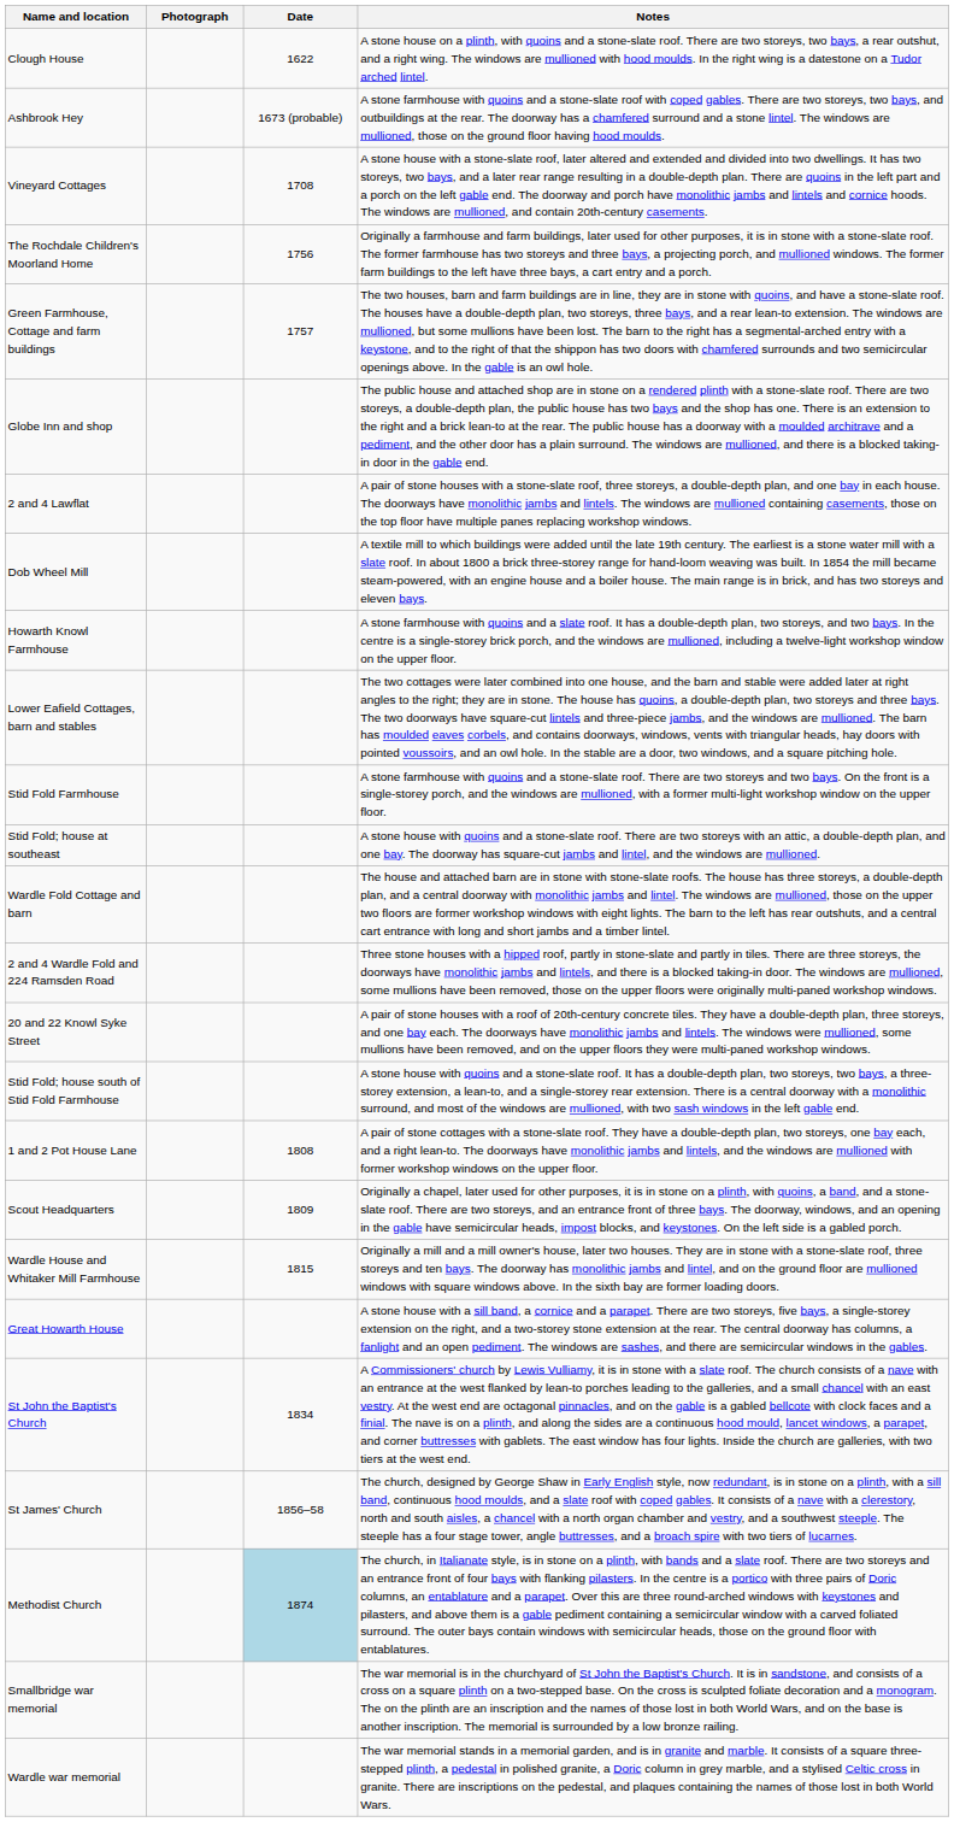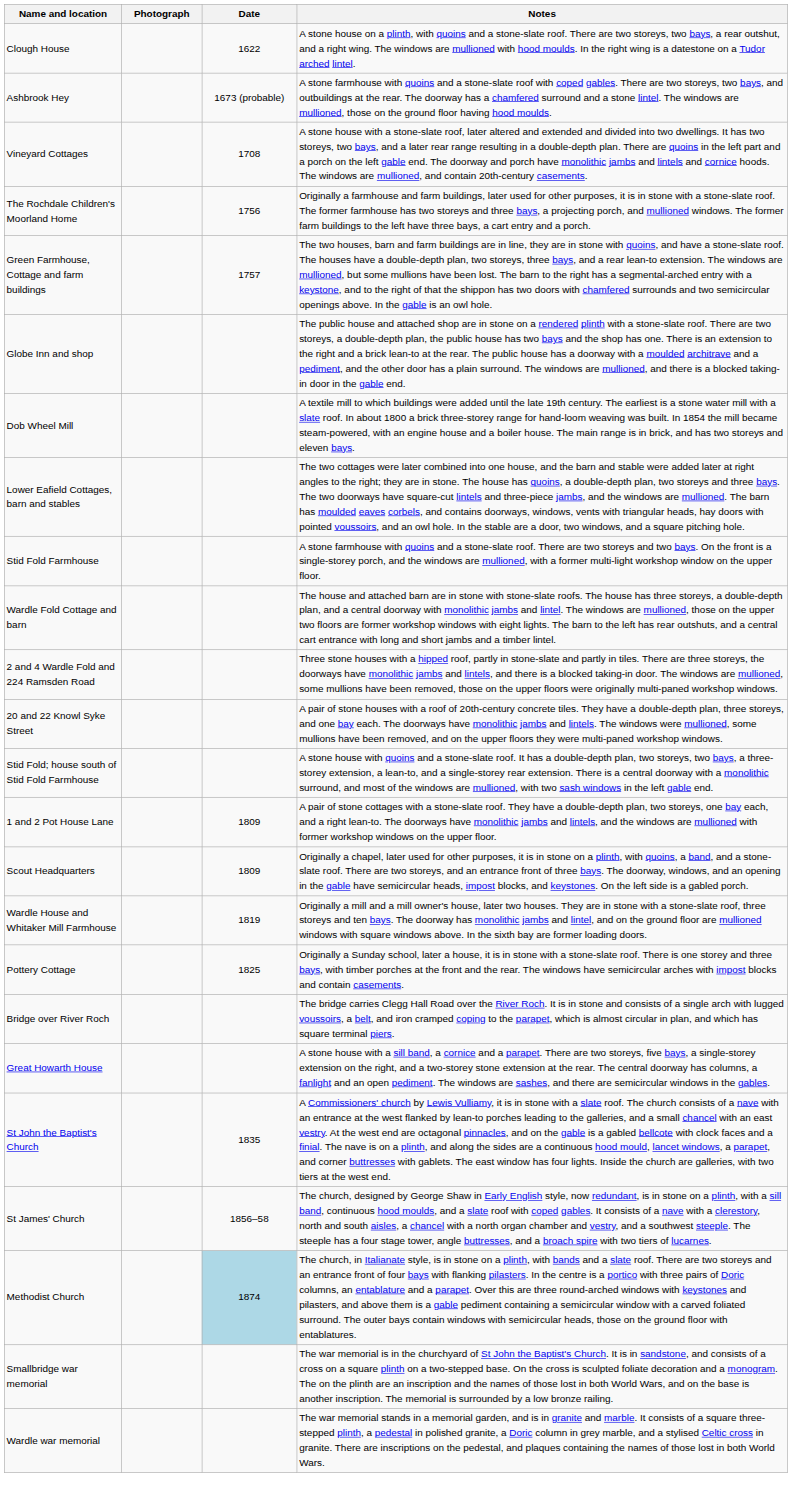- row: 2 and 4 Lawflat | A pair of stone houses with a stone-slate roof, three storeys, a double-depth plan, and one bay in each house. The doorways have monolithic jambs and lintels. The windows are mullioned containing casements, those on the top floor have multiple panes replacing workshop windows.
- row: Howarth Knowl Farmhouse | A stone farmhouse with quoins and a slate roof. It has a double-depth plan, two storeys, and two bays. In the centre is a single-storey brick porch, and the windows are mullioned, including a twelve-light workshop window on the upper floor.
- row: Stid Fold; house at southeast | A stone house with quoins and a stone-slate roof. There are two storeys with an attic, a double-depth plan, and one bay. The doorway has square-cut jambs and lintel, and the windows are mullioned.
1 and 2 Pot House Lane | Date: 1808 -> 1809
Wardle House and Whitaker Mill Farmhouse | Date: 1815 -> 1819
+ row: Pottery Cottage | 1825 | Originally a Sunday school, later a house, it is in stone with a stone-slate roof. There is one storey and three bays, with timber porches at the front and the rear. The windows have semicircular arches with impost blocks and contain casements.
+ row: Bridge over River Roch | The bridge carries Clegg Hall Road over the River Roch. It is in stone and consists of a single arch with lugged voussoirs, a belt, and iron cramped coping to the parapet, which is almost circular in plan, and which has square terminal piers.
St John the Baptist's Church | Date: 1834 -> 1835
